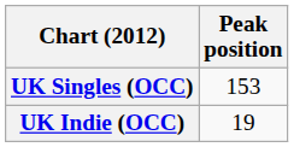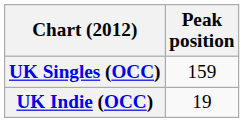UK Singles (OCC) | Peak position: 153 -> 159
